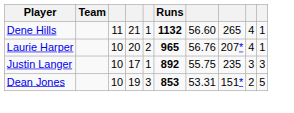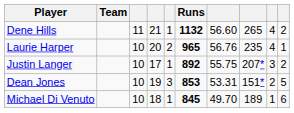Dene Hills | column 10: 1 -> 2
Laurie Harper | column 8: 207* -> 235
Justin Langer | column 8: 235 -> 207*
Justin Langer | column 10: 3 -> 2
+ row: Michael Di Venuto | 10 | 18 | 1 | 845 | 49.70 | 189 | 1 | 6
